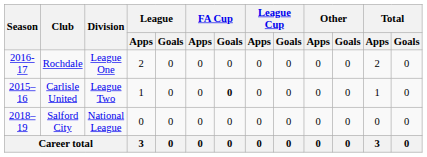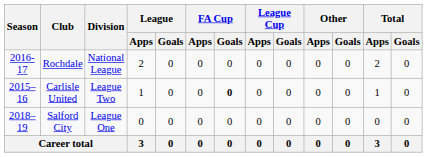Rochdale | Division: League One -> National League
Salford City | Division: National League -> League One
